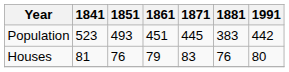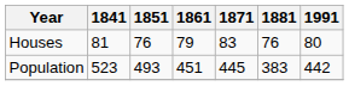rows swapped: Population <-> Houses
